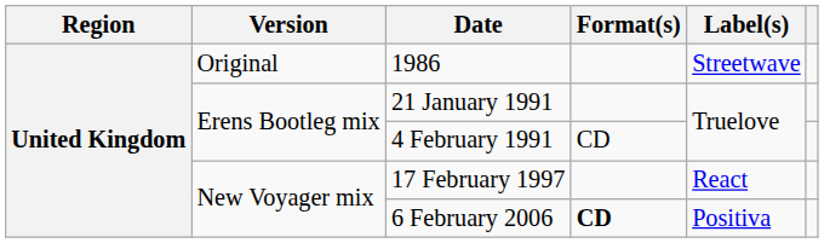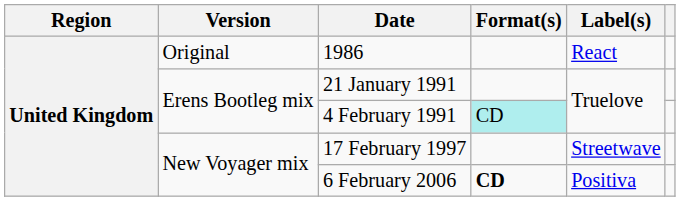1986 | Label(s): Streetwave -> React
4 February 1991 | Format(s): no background -> paleturquoise background
17 February 1997 | Label(s): React -> Streetwave
